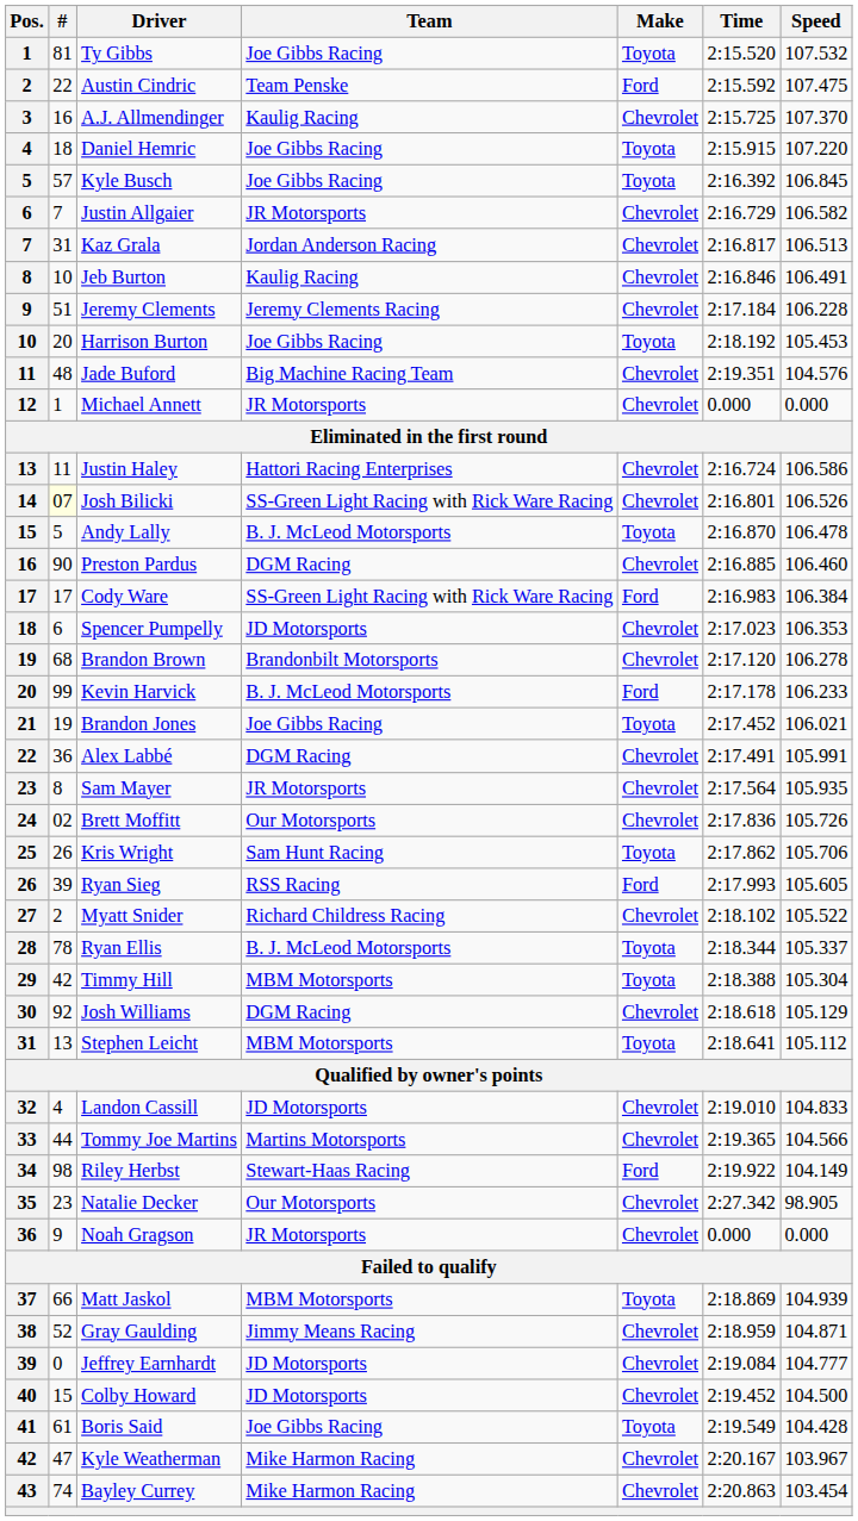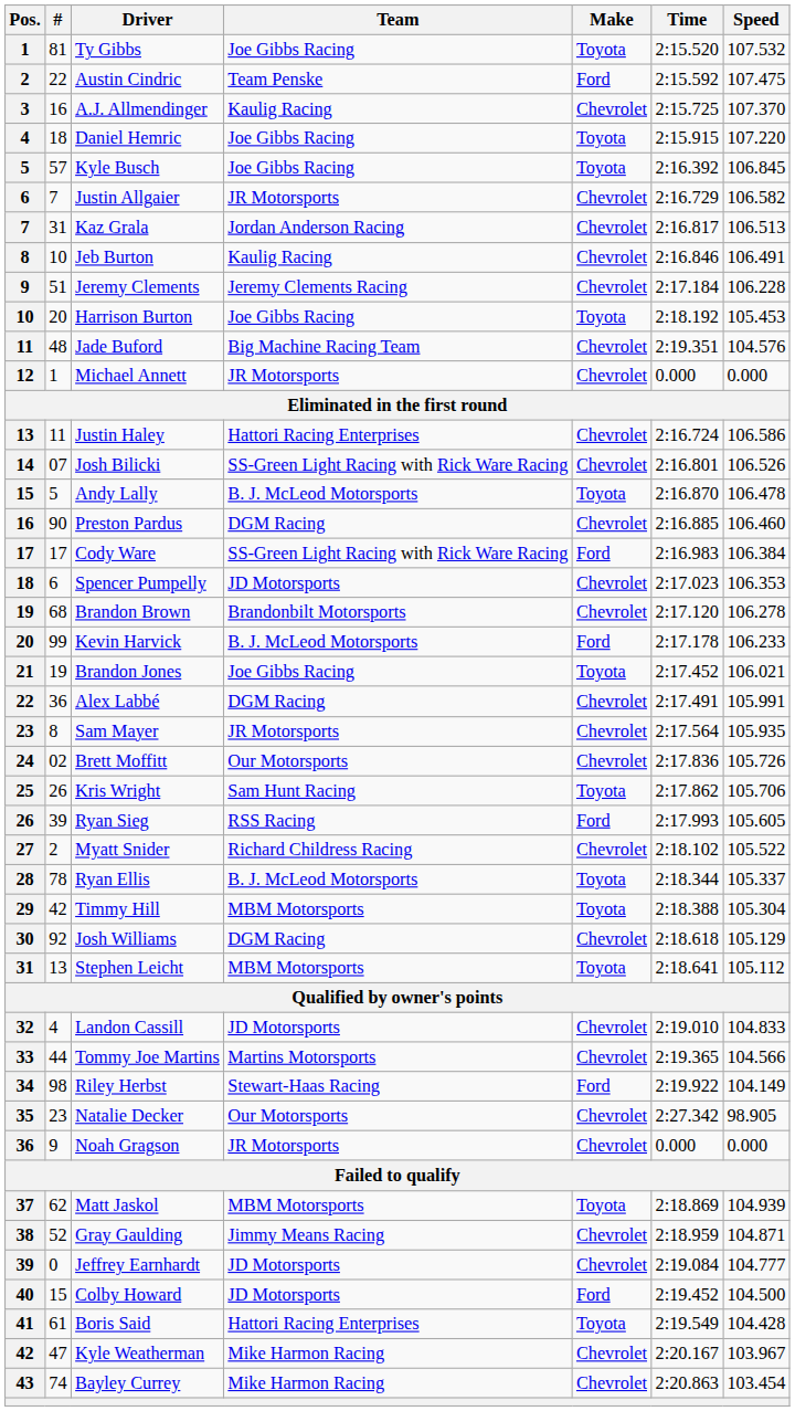Josh Bilicki | #: lightyellow background -> no background
Matt Jaskol | #: 66 -> 62
Colby Howard | Make: Chevrolet -> Ford
Boris Said | Team: Joe Gibbs Racing -> Hattori Racing Enterprises
